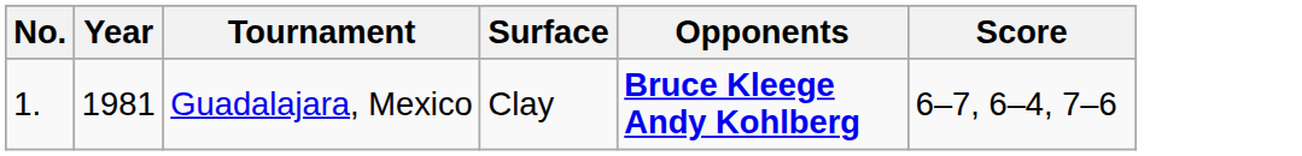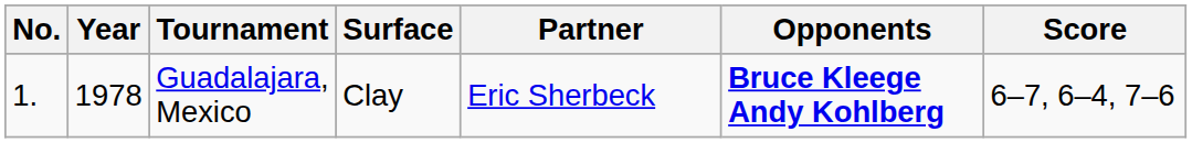+ column: Partner | Eric Sherbeck
Guadalajara, Mexico | Year: 1981 -> 1978
